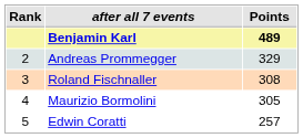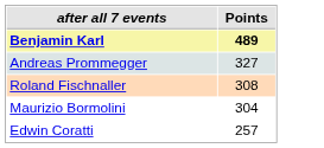- column: Rank | 2 | 3 | 4 | 5
Andreas Prommegger | Points: 329 -> 327
Maurizio Bormolini | Points: 305 -> 304
